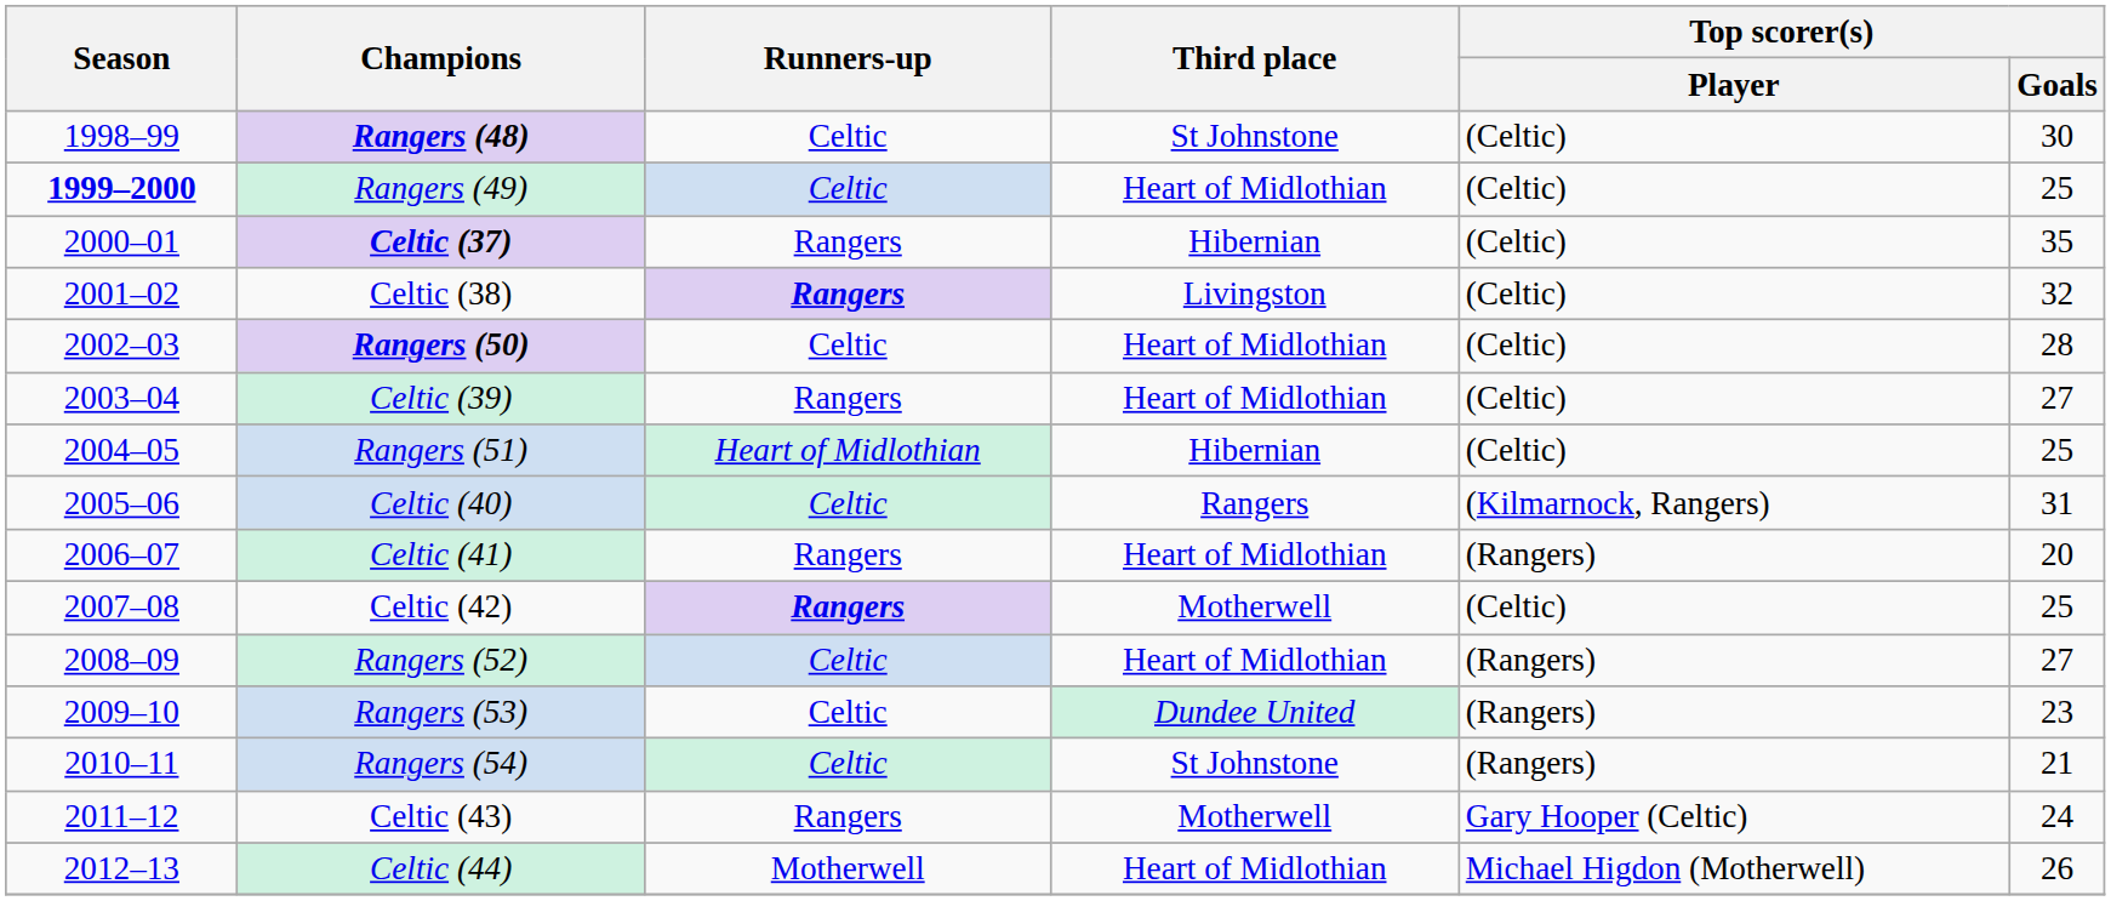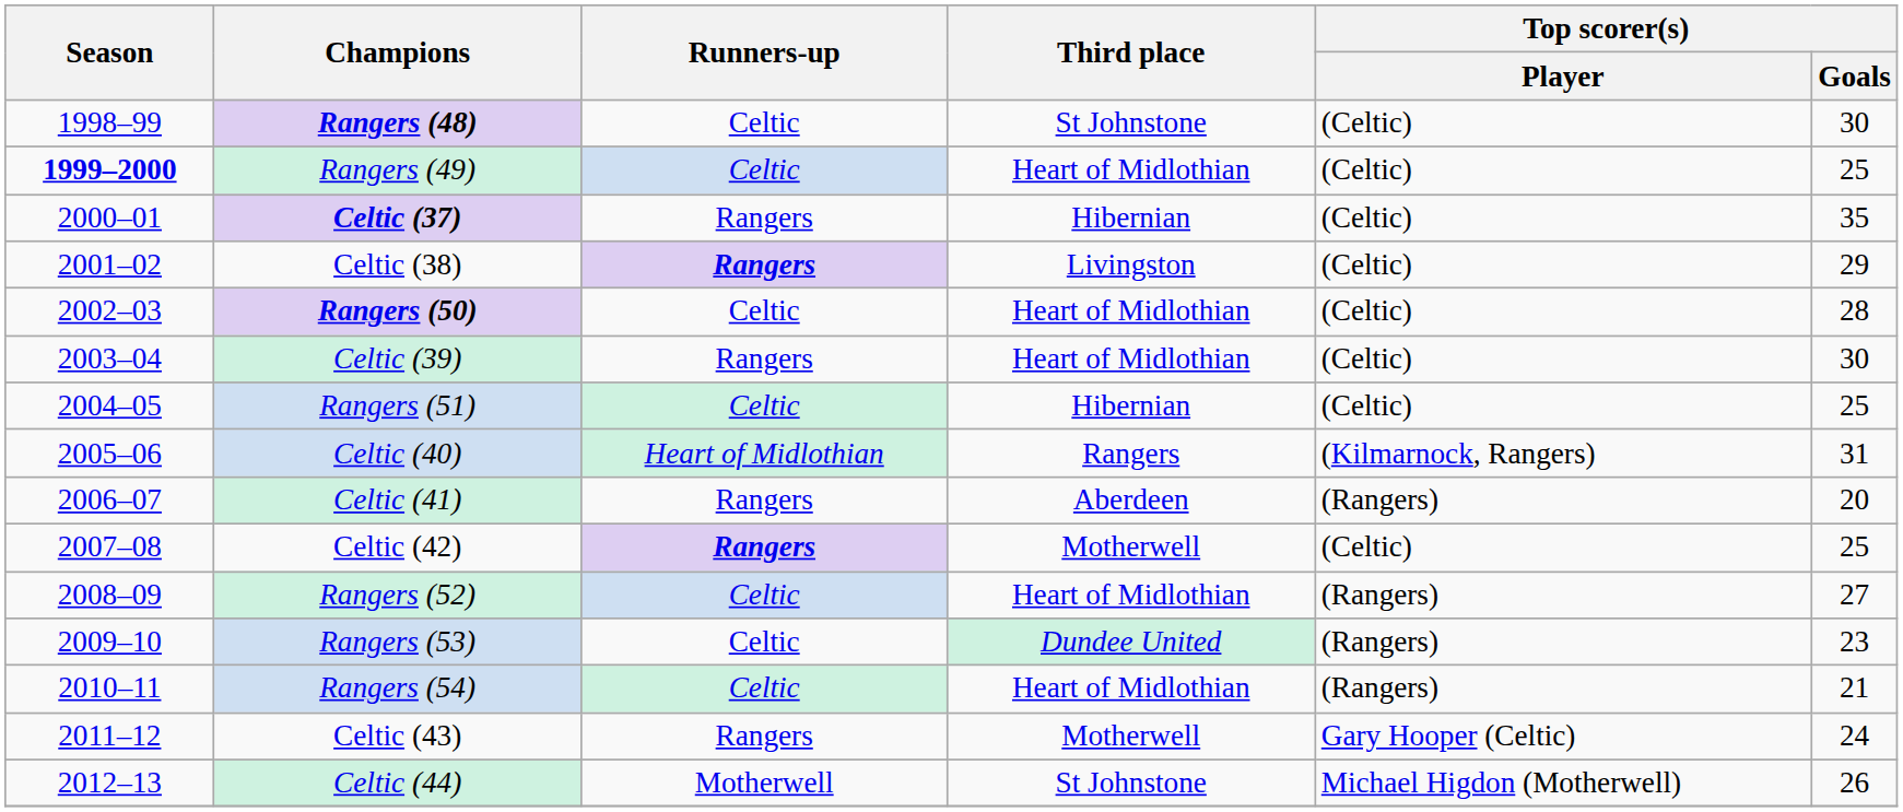Celtic (38) | Top scorer(s) / Goals: 32 -> 29
Celtic (39) | Top scorer(s) / Goals: 27 -> 30
Rangers (51) | Runners-up: Heart of Midlothian -> Celtic
Celtic (40) | Runners-up: Celtic -> Heart of Midlothian
Celtic (41) | Third place: Heart of Midlothian -> Aberdeen
Rangers (54) | Third place: St Johnstone -> Heart of Midlothian
Celtic (44) | Third place: Heart of Midlothian -> St Johnstone
